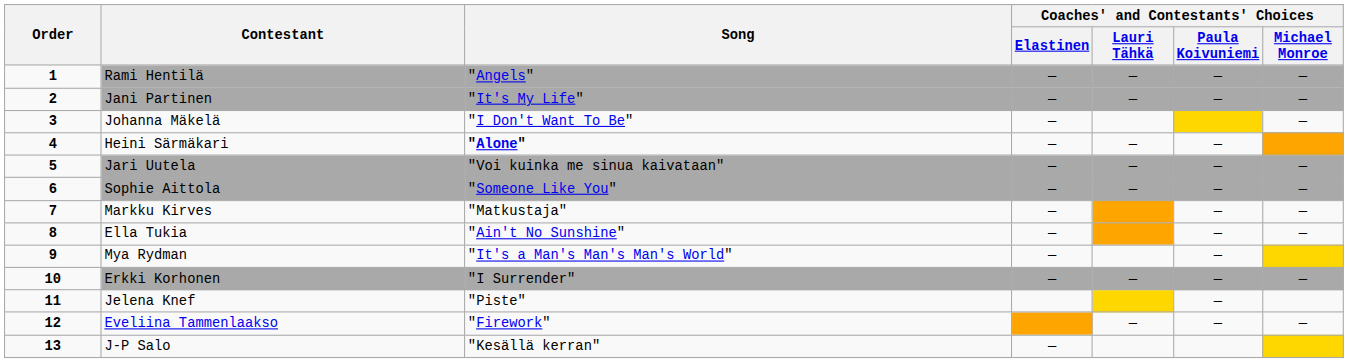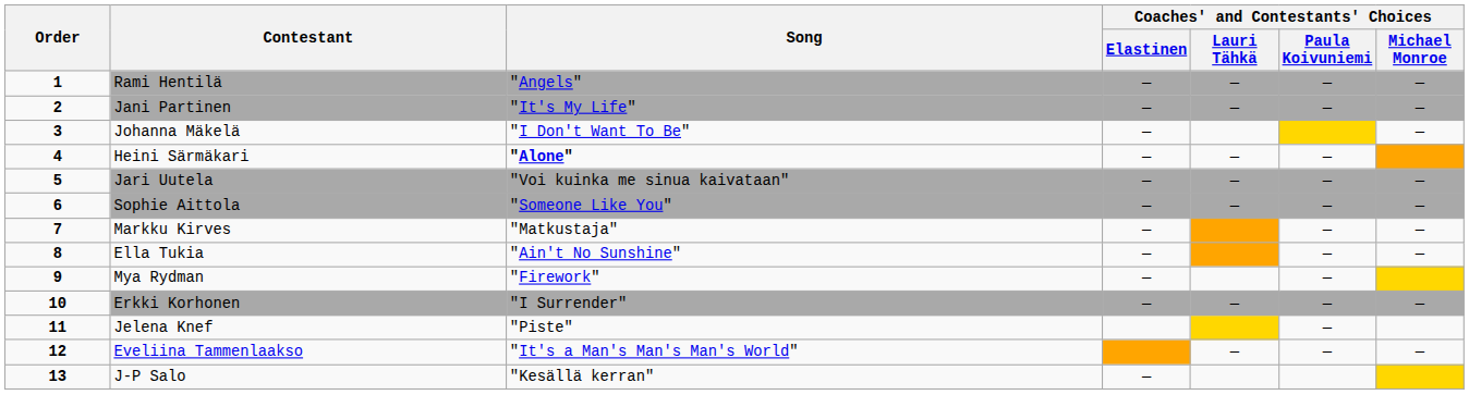Mya Rydman | Song: "It's a Man's Man's Man's World" -> "Firework"
Eveliina Tammenlaakso | Song: "Firework" -> "It's a Man's Man's Man's World"
